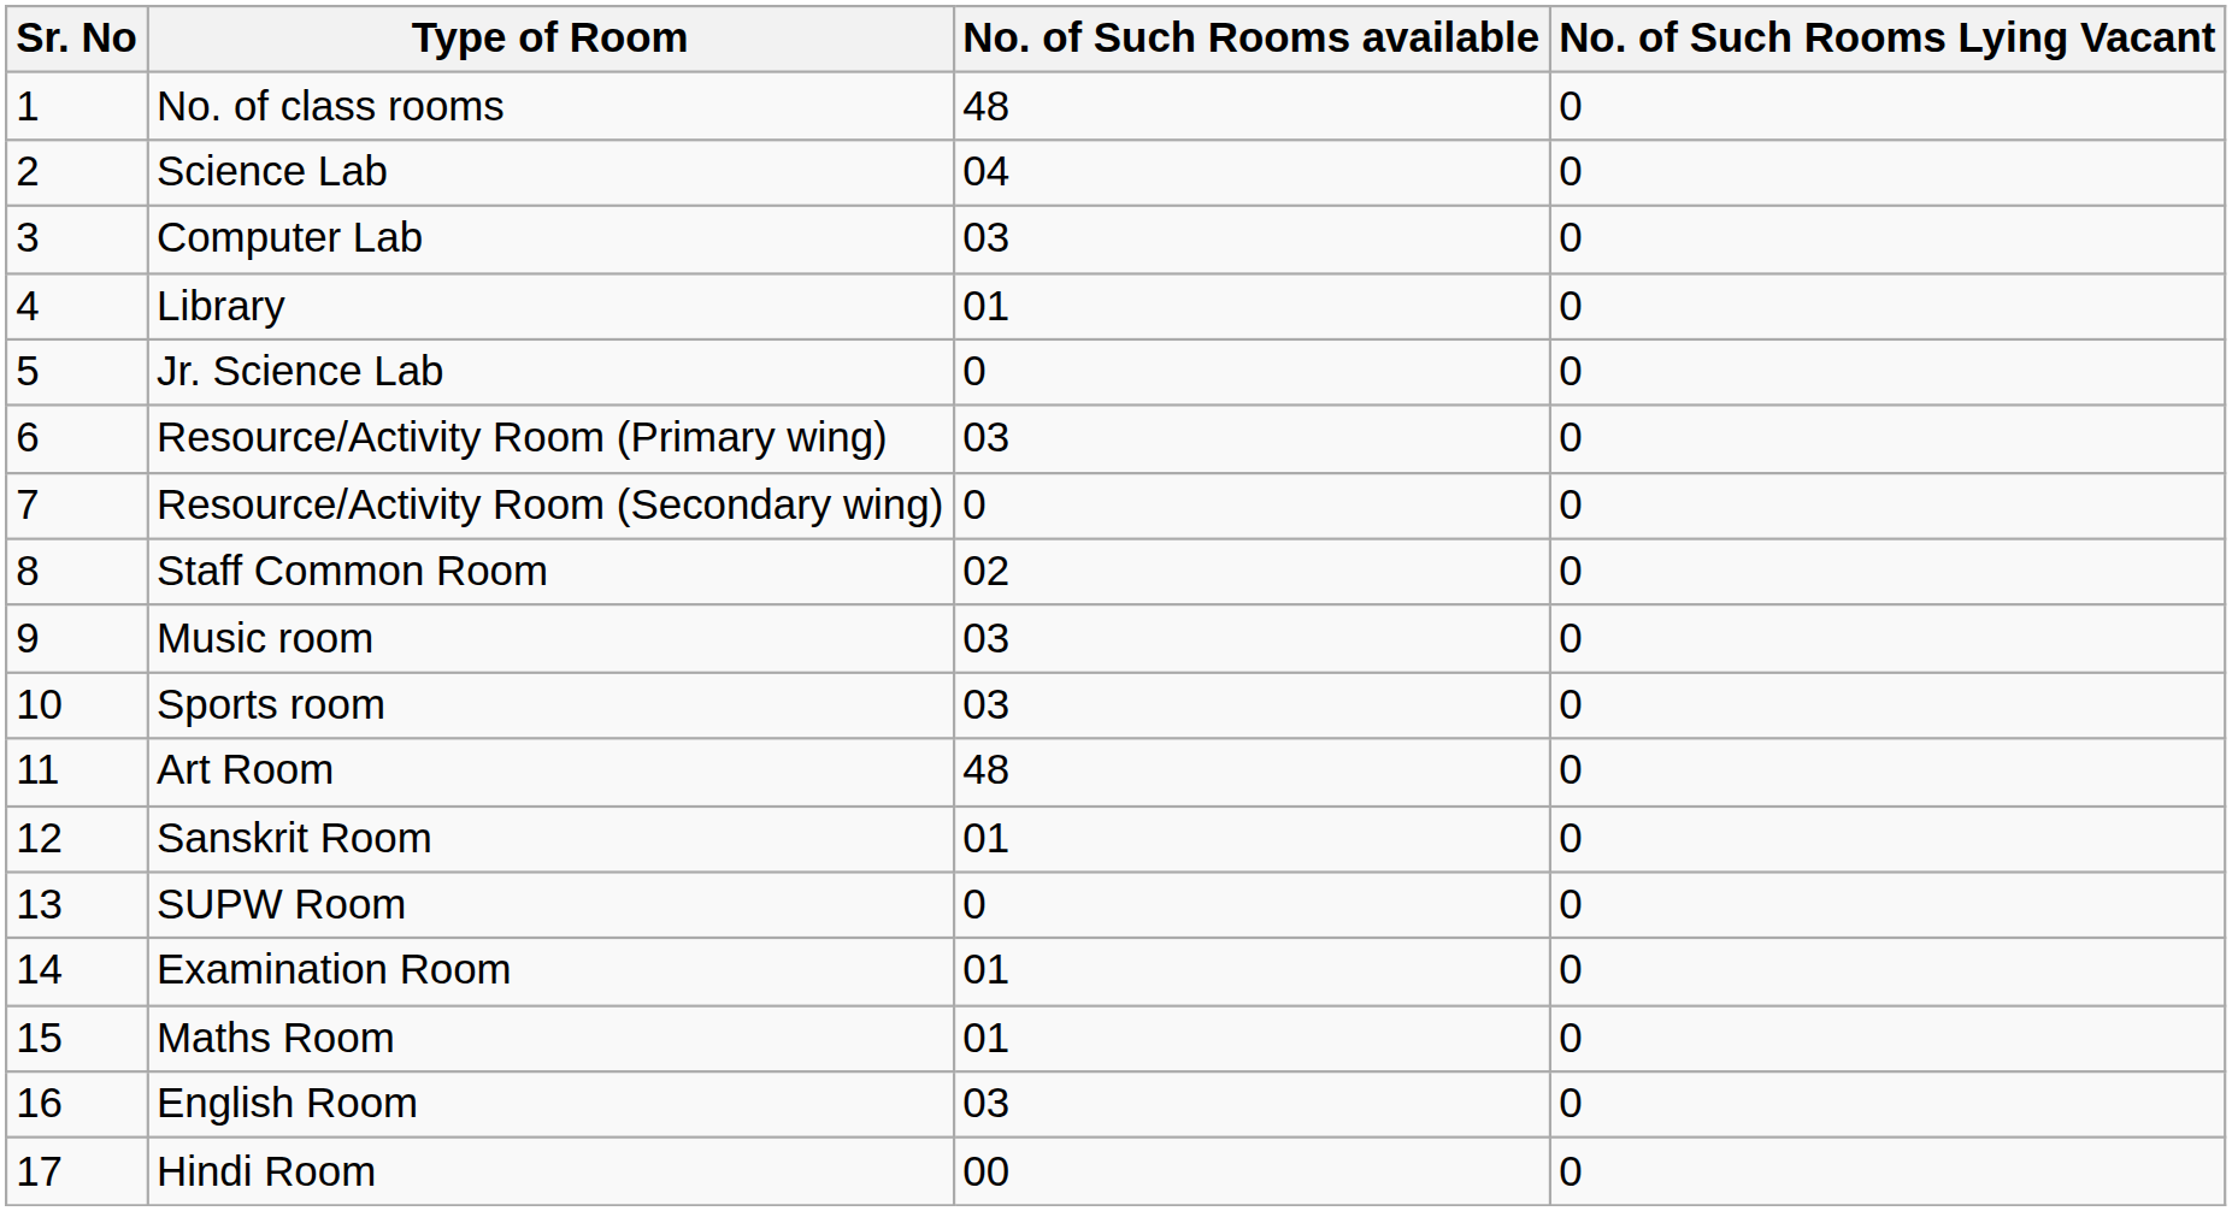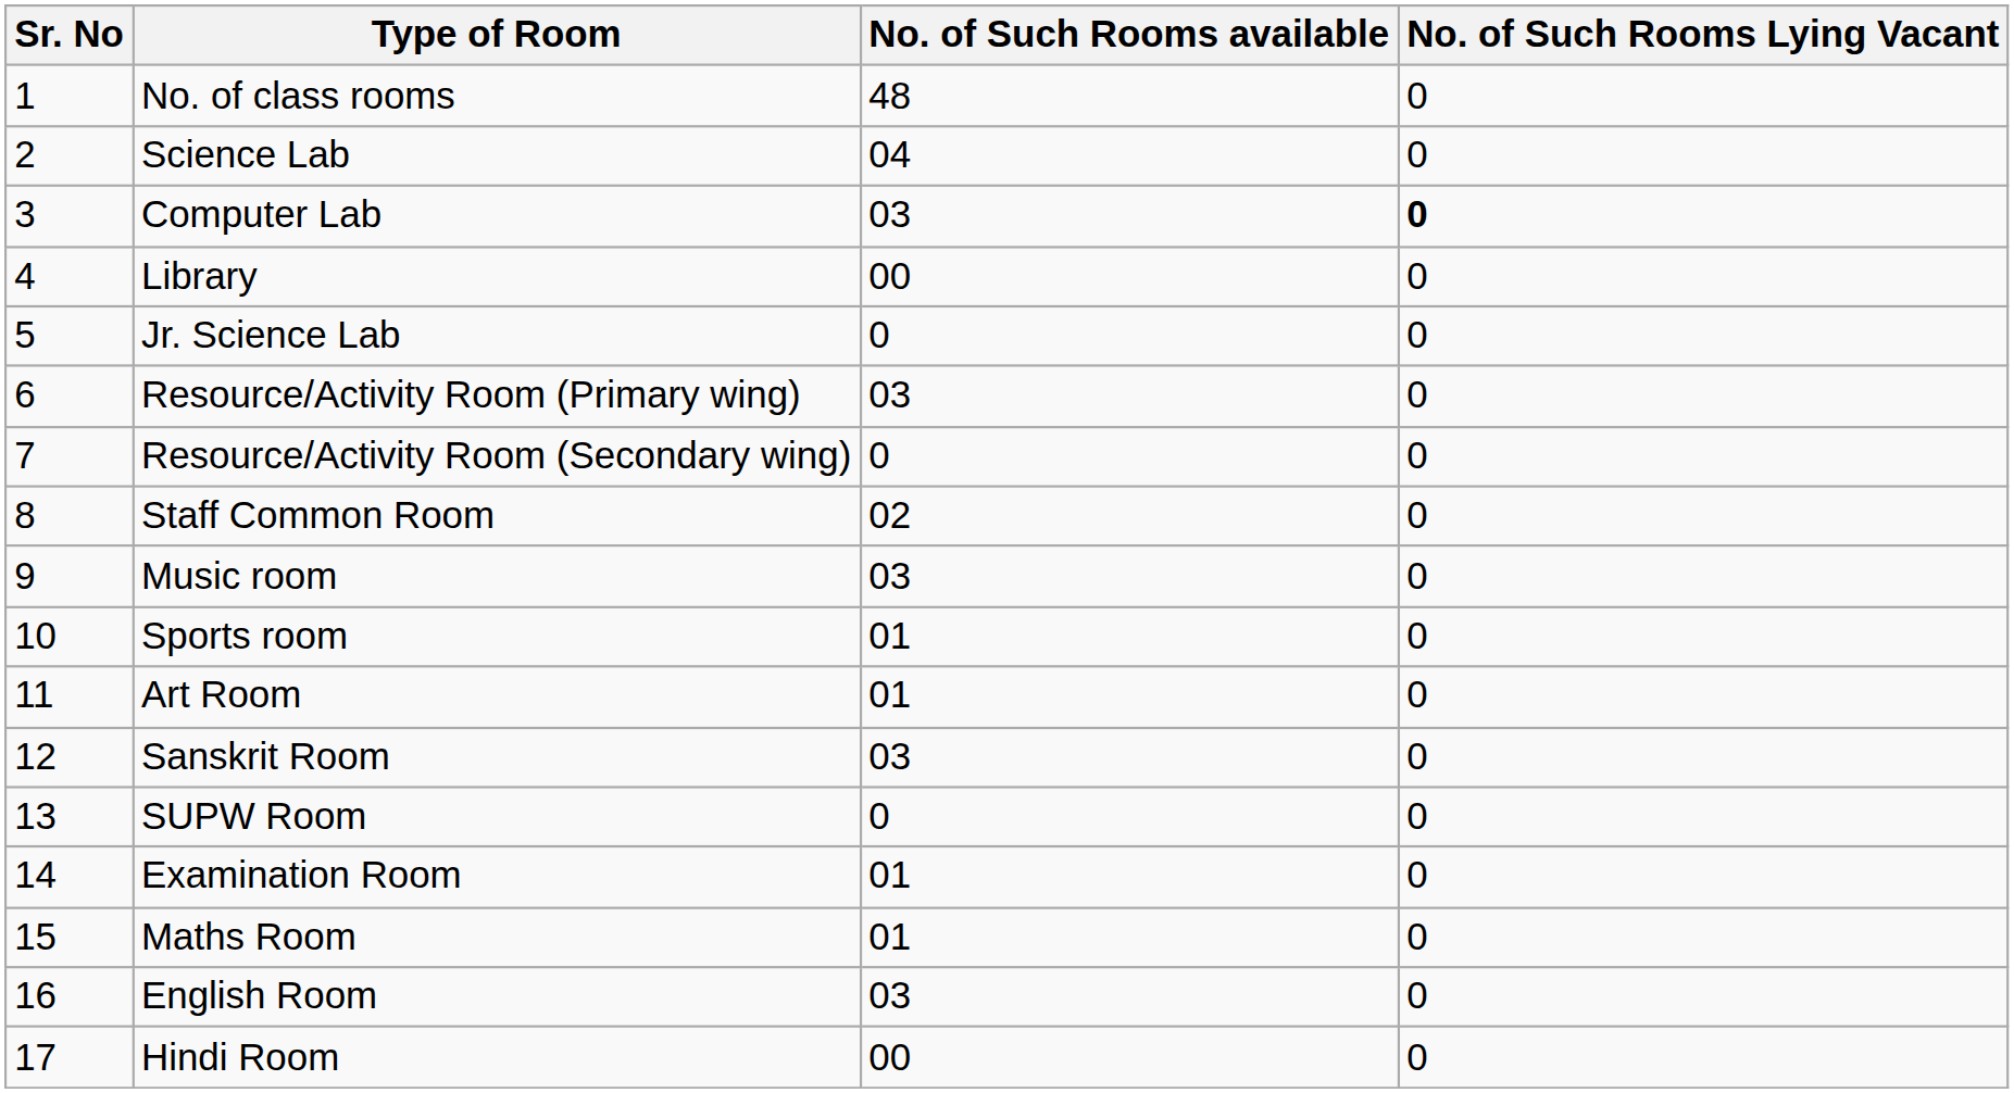Computer Lab | No. of Such Rooms Lying Vacant: normal -> bold
Library | No. of Such Rooms available: 01 -> 00
Sports room | No. of Such Rooms available: 03 -> 01
Art Room | No. of Such Rooms available: 48 -> 01
Sanskrit Room | No. of Such Rooms available: 01 -> 03
